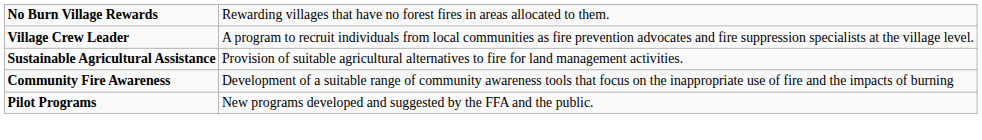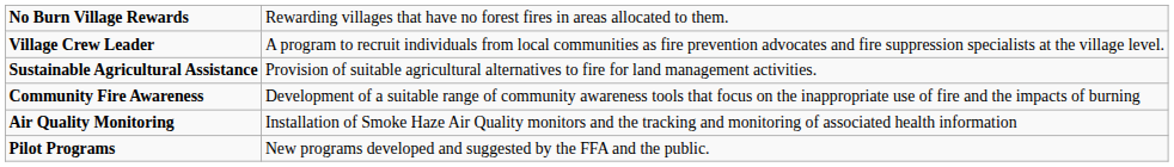+ row: Air Quality Monitoring | Installation of Smoke Haze Air Quality monitors and the tracking and monitoring of associated health information
